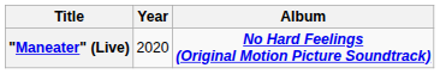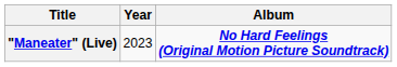"Maneater" (Live) | Year: 2020 -> 2023
